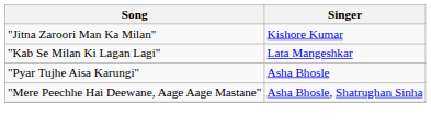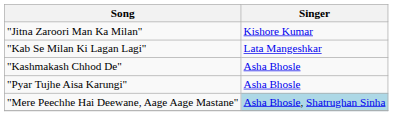+ row: "Kashmakash Chhod De" | Asha Bhosle
"Mere Peechhe Hai Deewane, Aage Aage Mastane" | Singer: no background -> lightblue background
